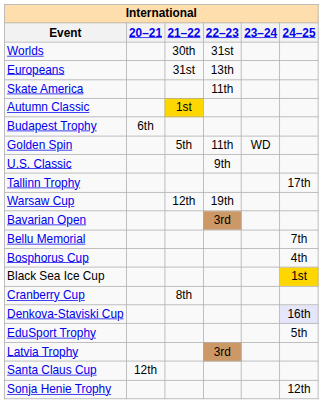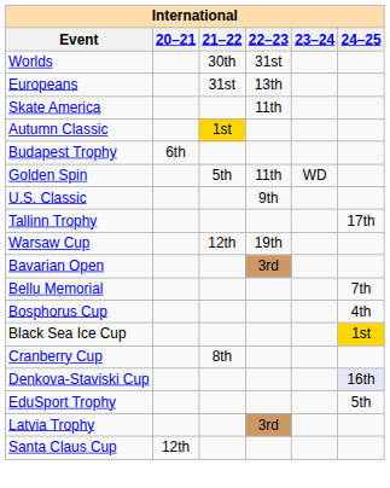- row: Sonja Henie Trophy | 12th
